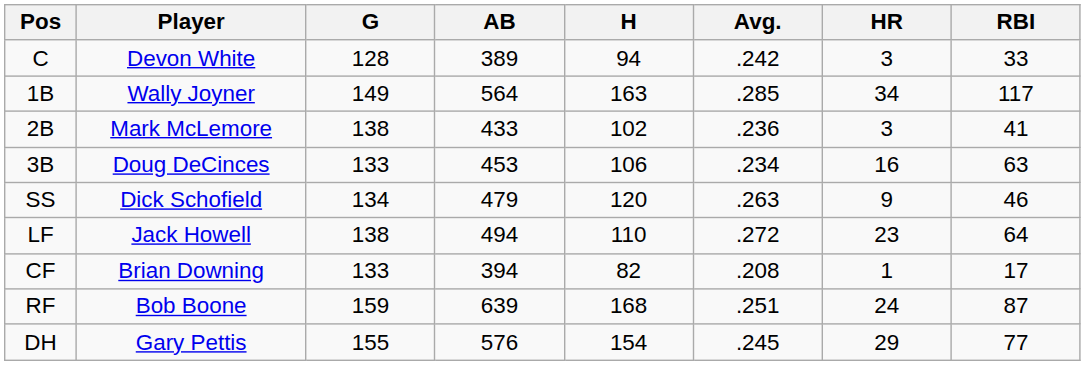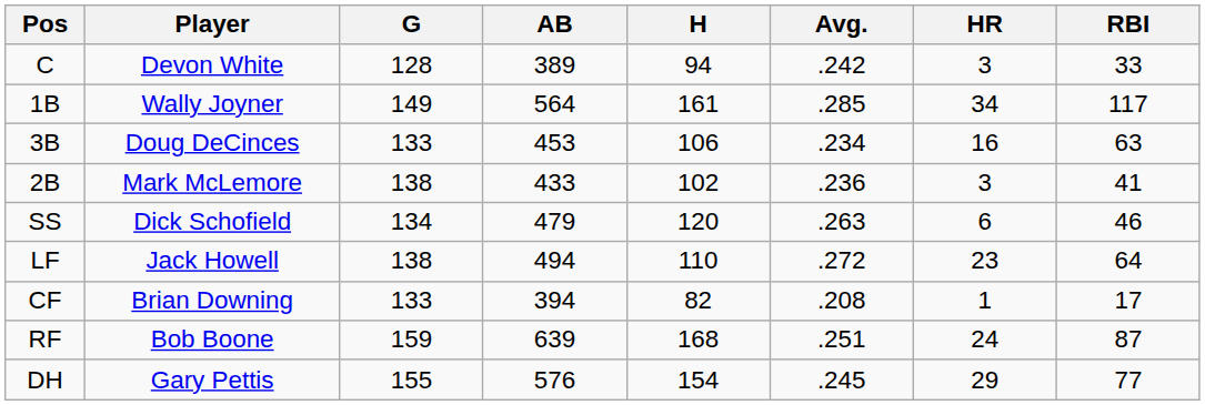1B | H: 163 -> 161
rows swapped: 2B <-> 3B
SS | HR: 9 -> 6
